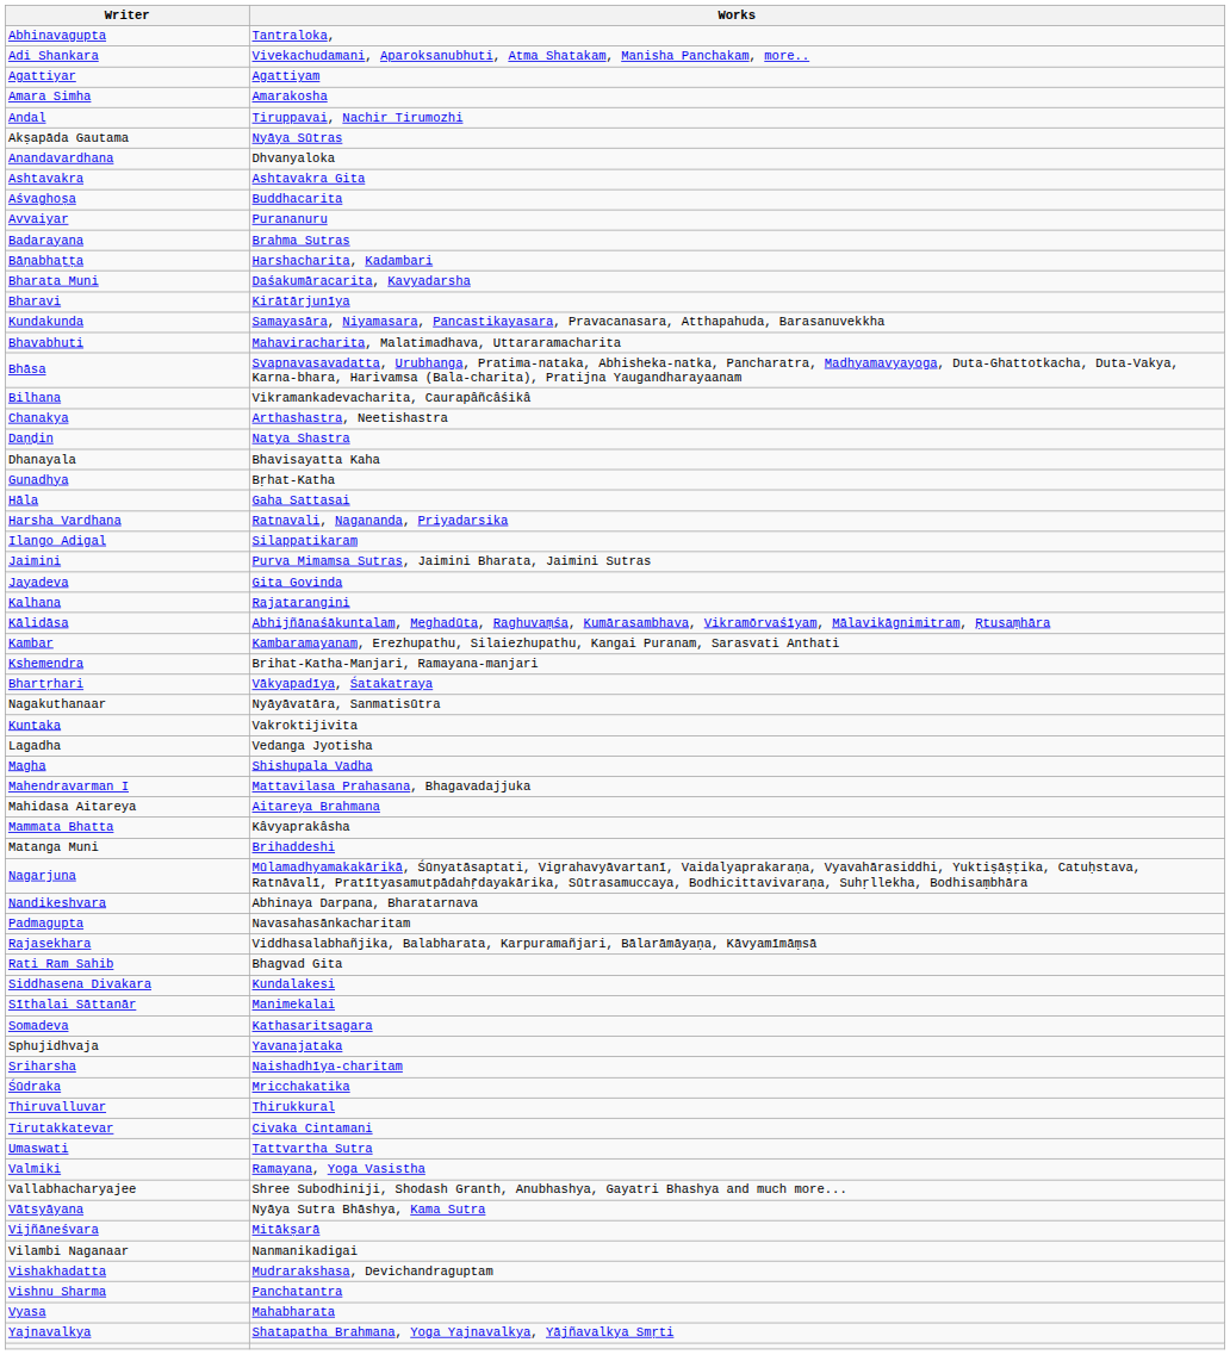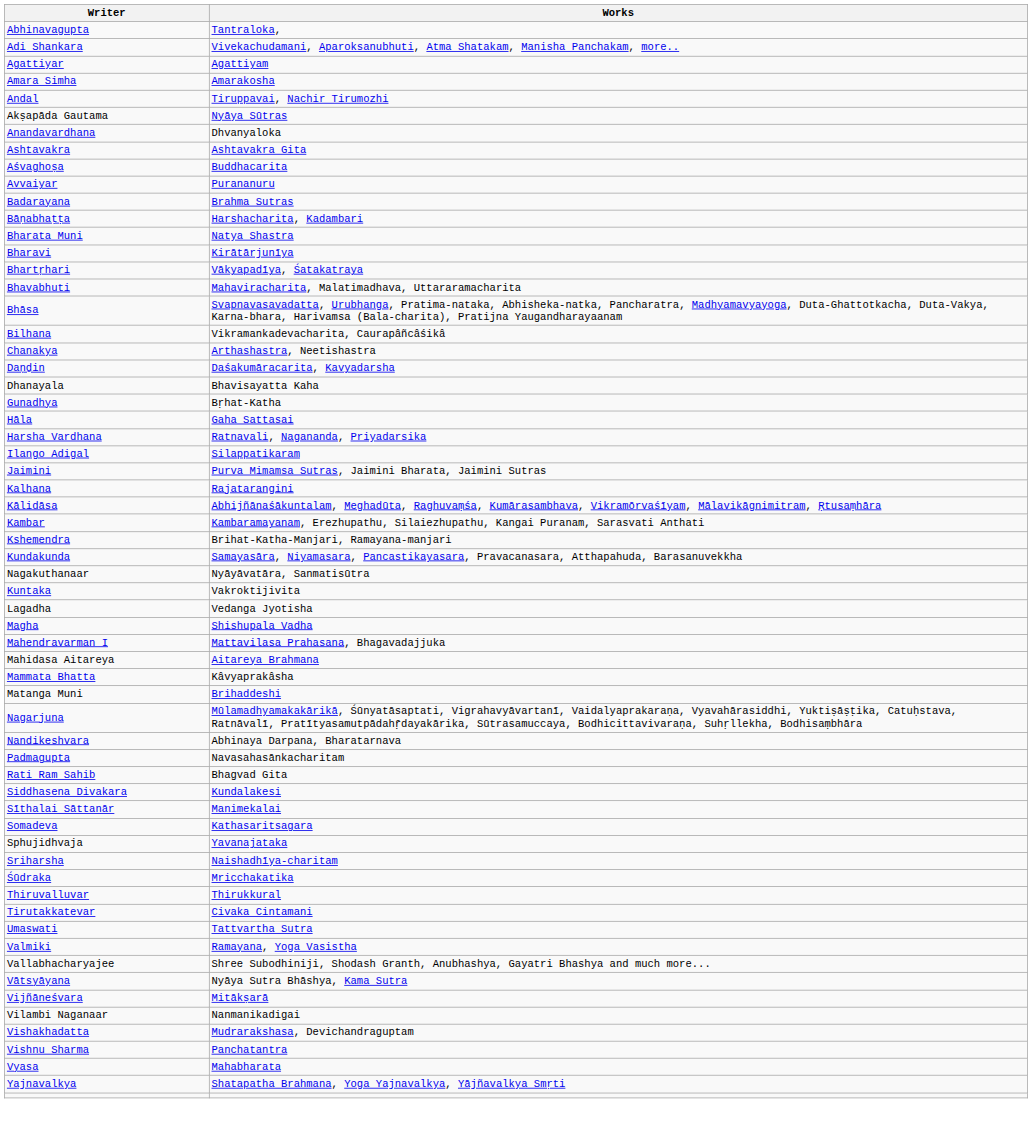Bharata Muni | Works: Daśakumāracarita, Kavyadarsha -> Natya Shastra
rows swapped: Bhartṛhari <-> Kundakunda
Daṇḍin | Works: Natya Shastra -> Daśakumāracarita, Kavyadarsha
- row: Jayadeva | Gita Govinda
- row: Rajasekhara | Viddhasalabhañjika, Balabharata, Karpuramañjari, Bālarāmāyaṇa, Kāvyamīmāṃsā
